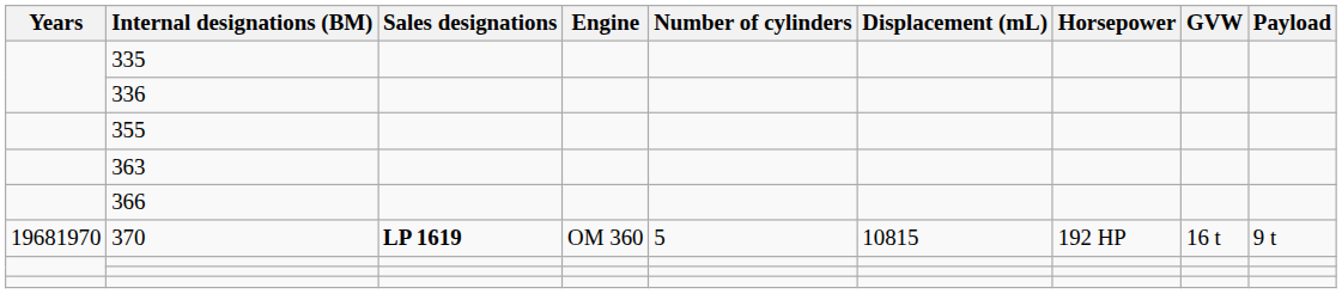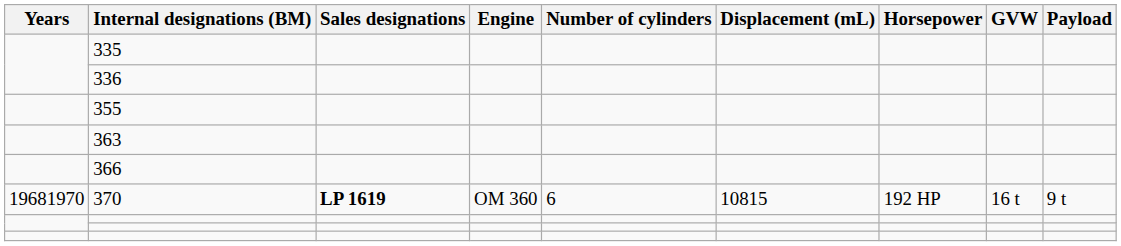370 | Number of cylinders: 5 -> 6
